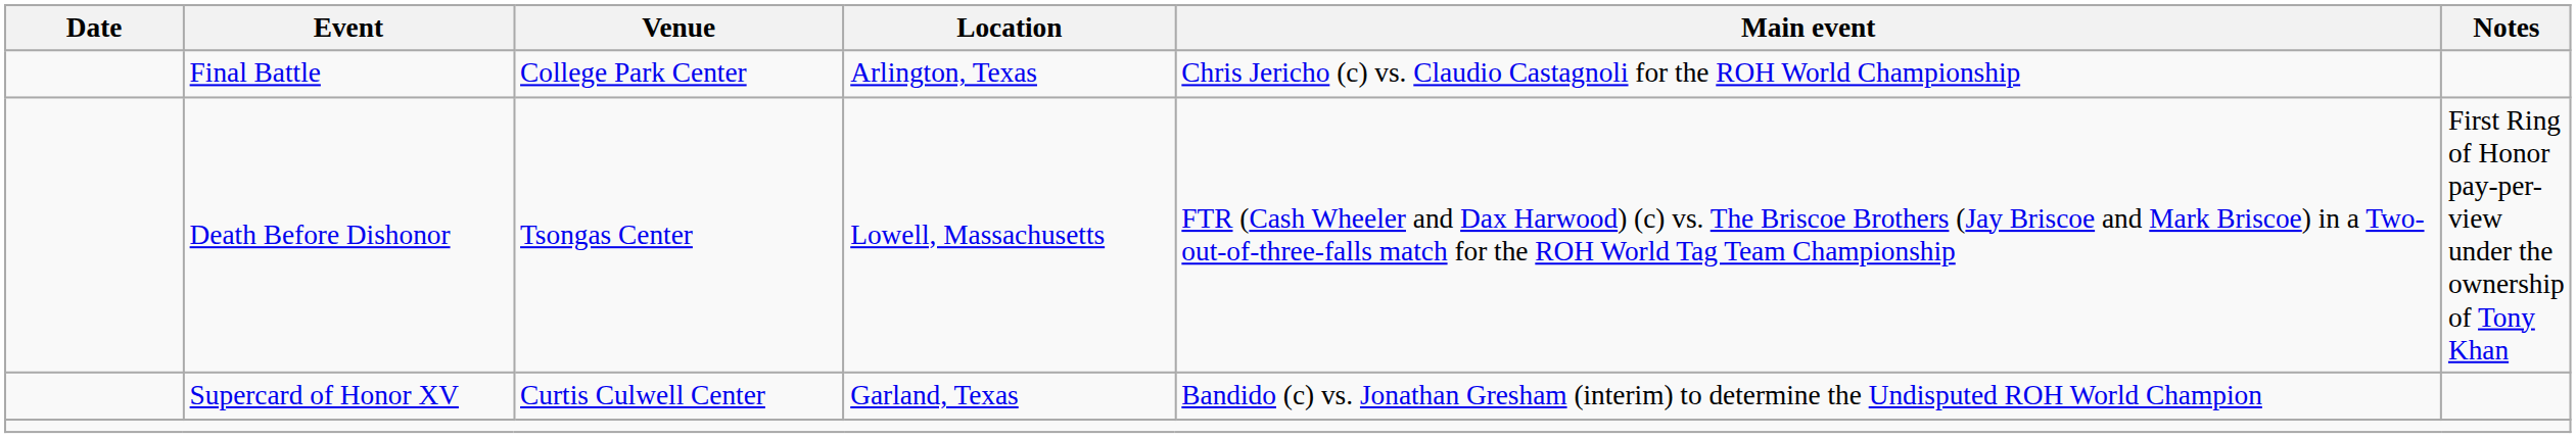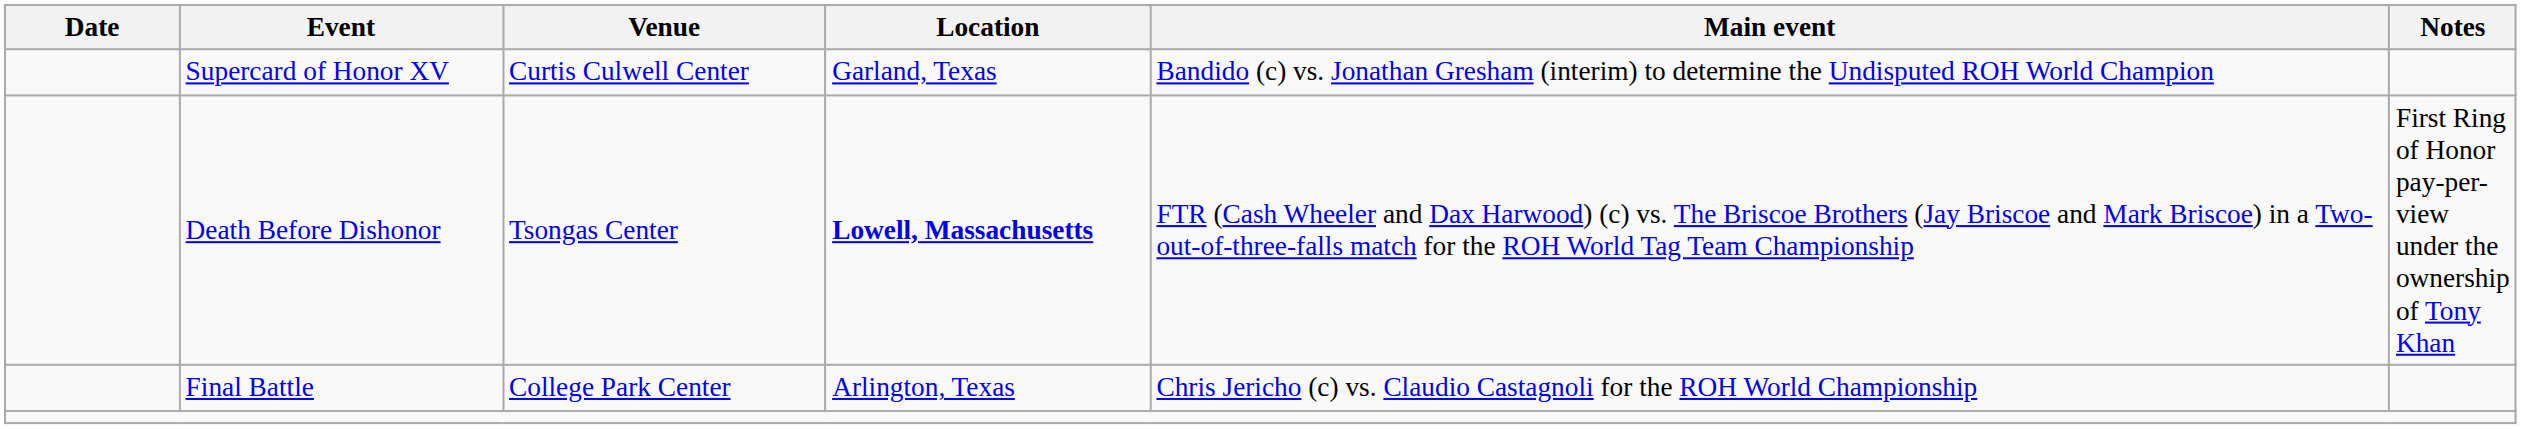rows swapped: Supercard of Honor XV <-> Final Battle
Death Before Dishonor | Location: normal -> bold
